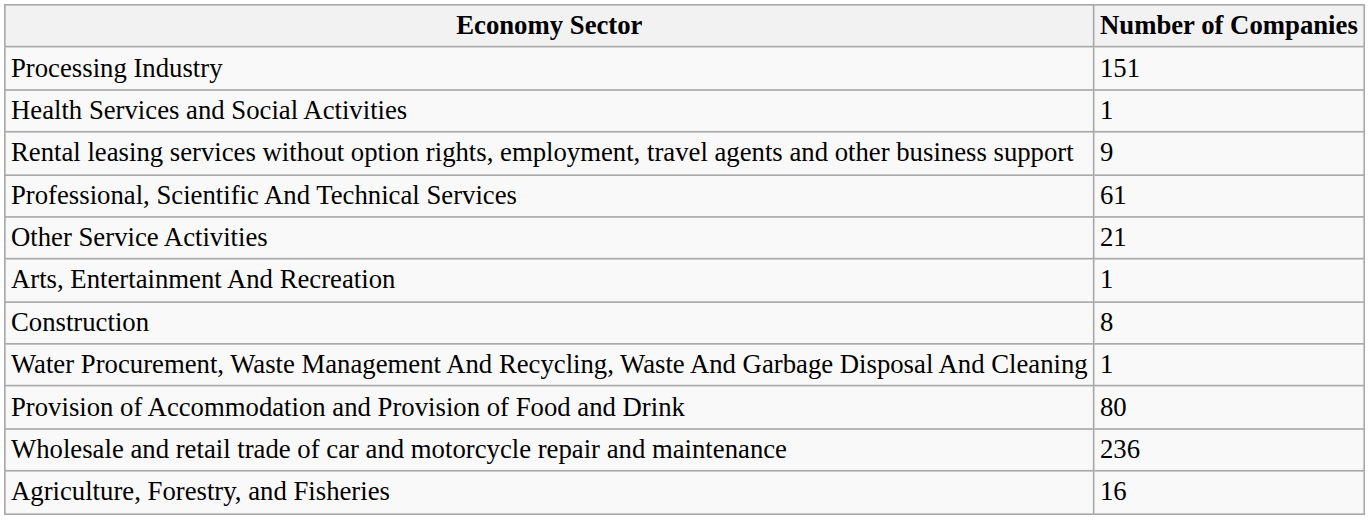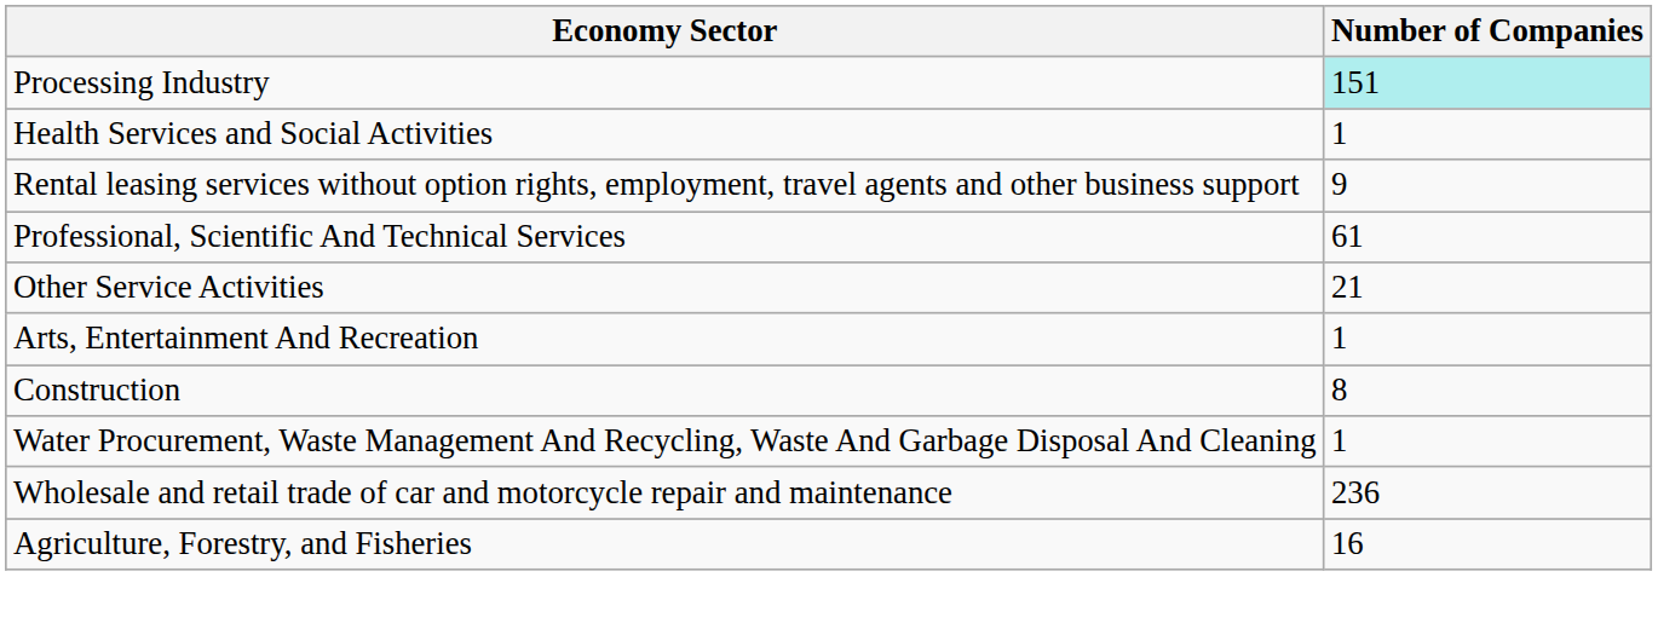Processing Industry | Number of Companies: no background -> paleturquoise background
- row: Provision of Accommodation and Provision of Food and Drink | 80
